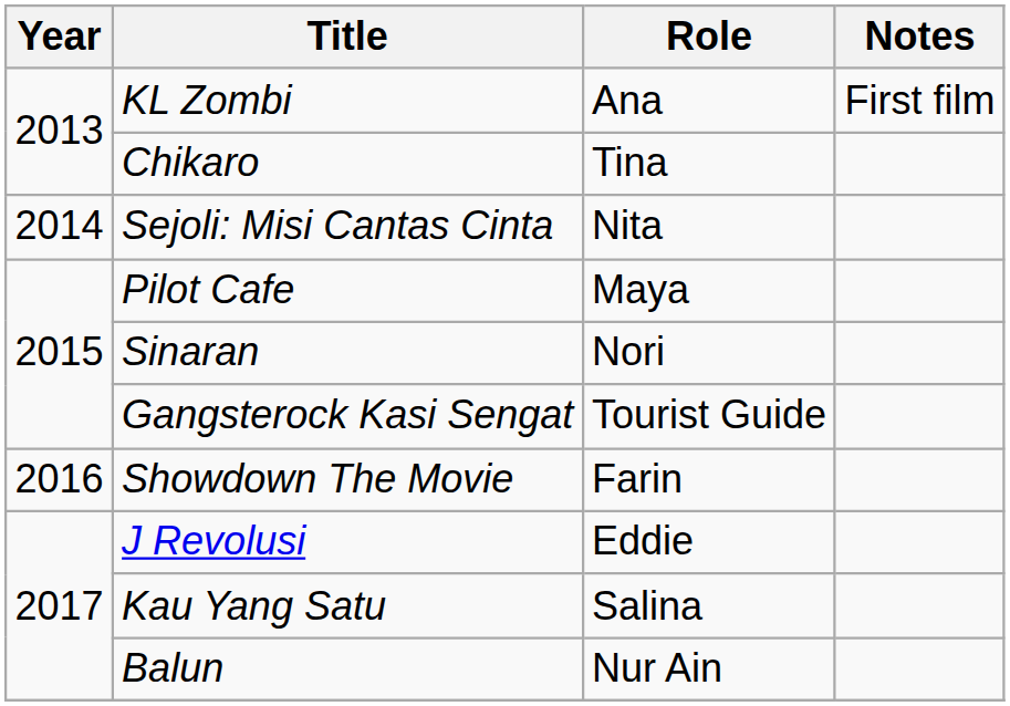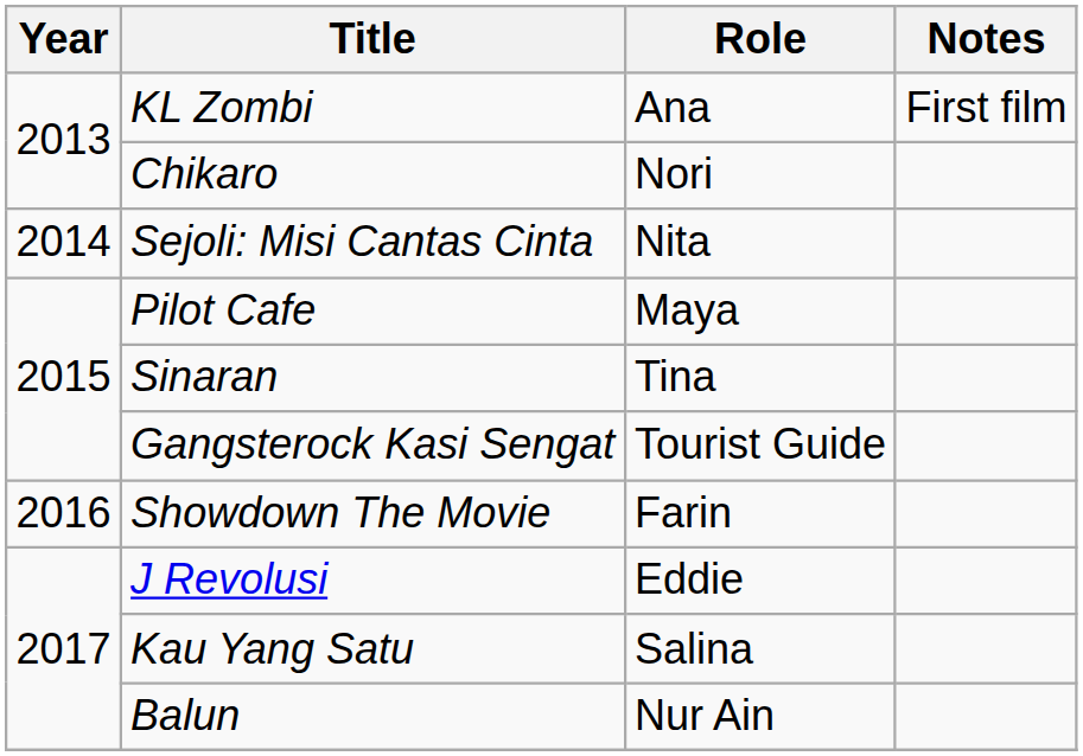Chikaro | Role: Tina -> Nori
Sinaran | Role: Nori -> Tina
